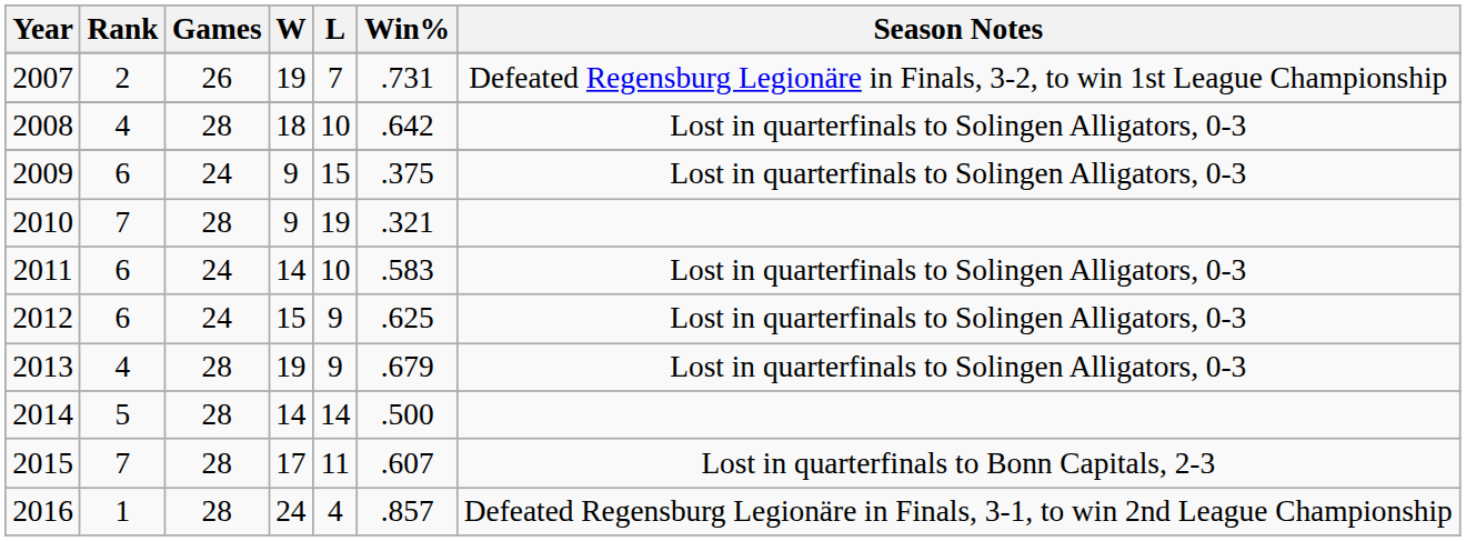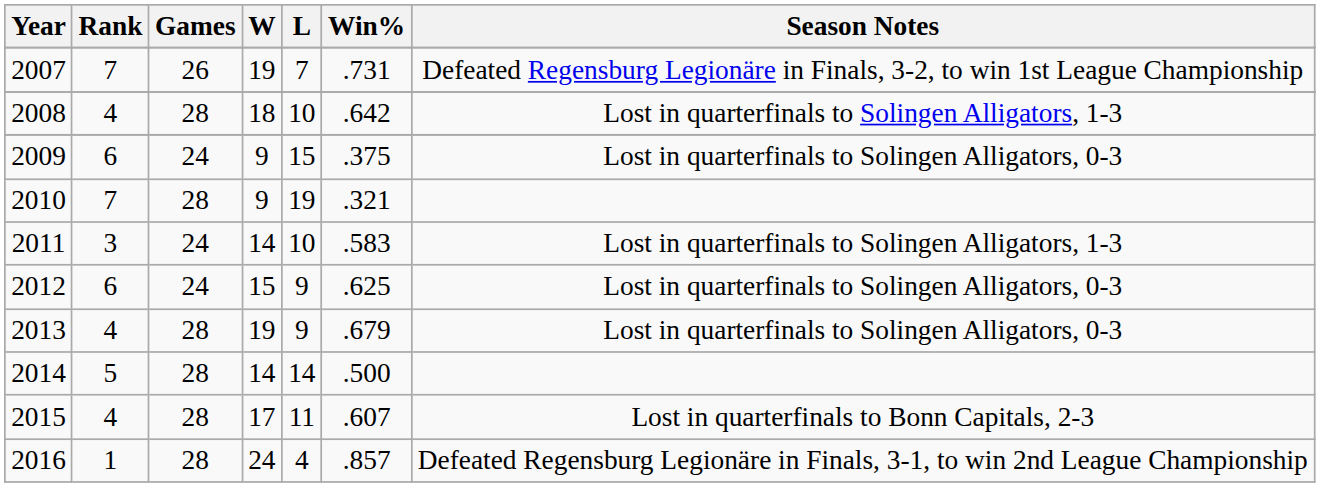2007 | Rank: 2 -> 7
2008 | Season Notes: Lost in quarterfinals to Solingen Alligators, 0-3 -> Lost in quarterfinals to Solingen Alligators, 1-3
2011 | Rank: 6 -> 3
2011 | Season Notes: Lost in quarterfinals to Solingen Alligators, 0-3 -> Lost in quarterfinals to Solingen Alligators, 1-3
2015 | Rank: 7 -> 4
